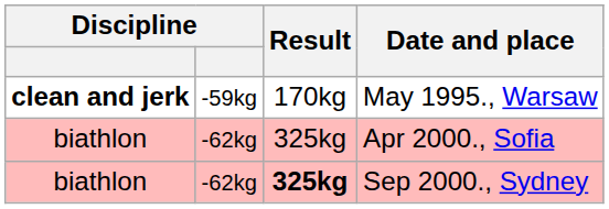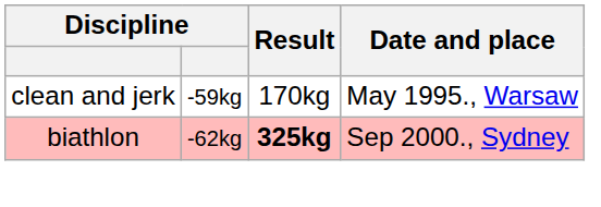May 1995., Warsaw | column 1: bold -> normal
- row: biathlon | -62kg | 325kg | Apr 2000., Sofia
